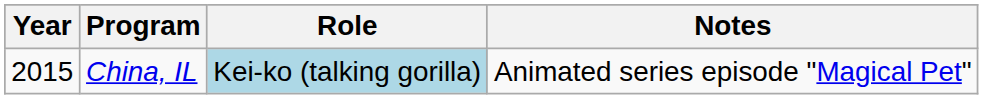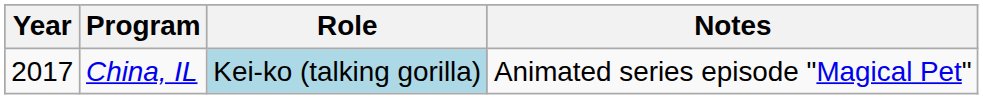China, IL | Year: 2015 -> 2017
